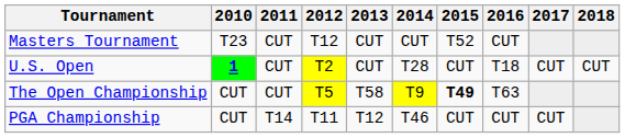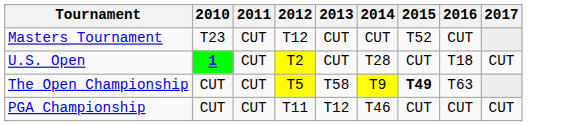- column: 2018 | CUT
PGA Championship | 2011: T14 -> CUT
